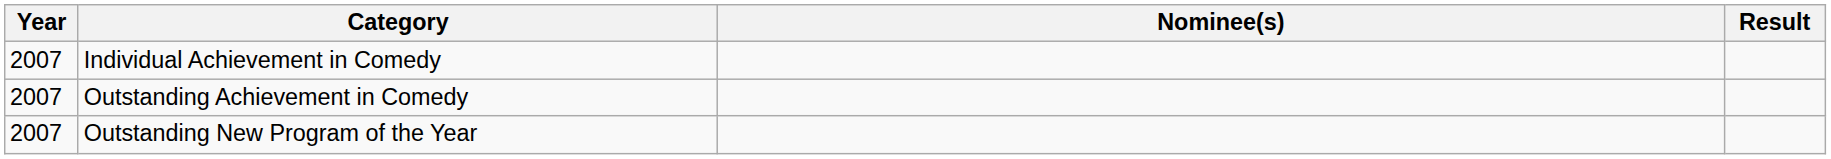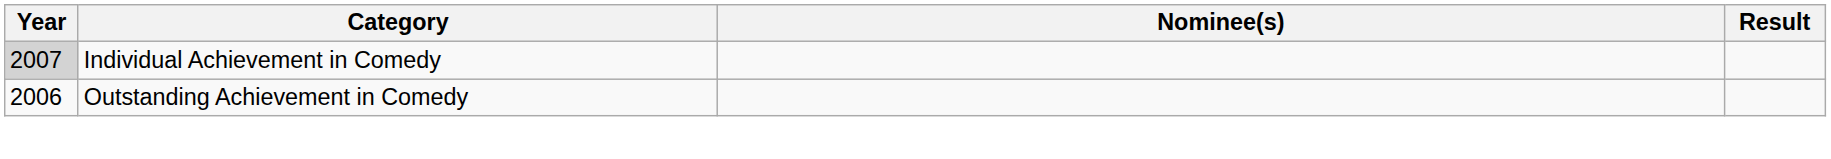Individual Achievement in Comedy | Year: no background -> lightgrey background
Outstanding Achievement in Comedy | Year: 2007 -> 2006
- row: 2007 | Outstanding New Program of the Year
